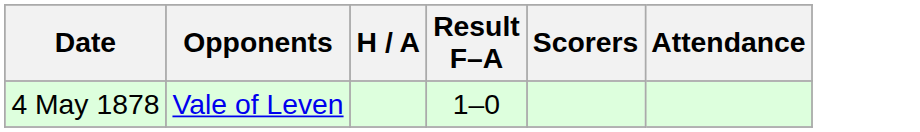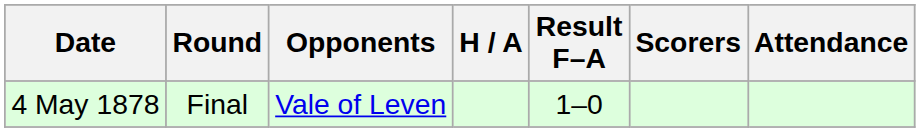+ column: Round | Final
